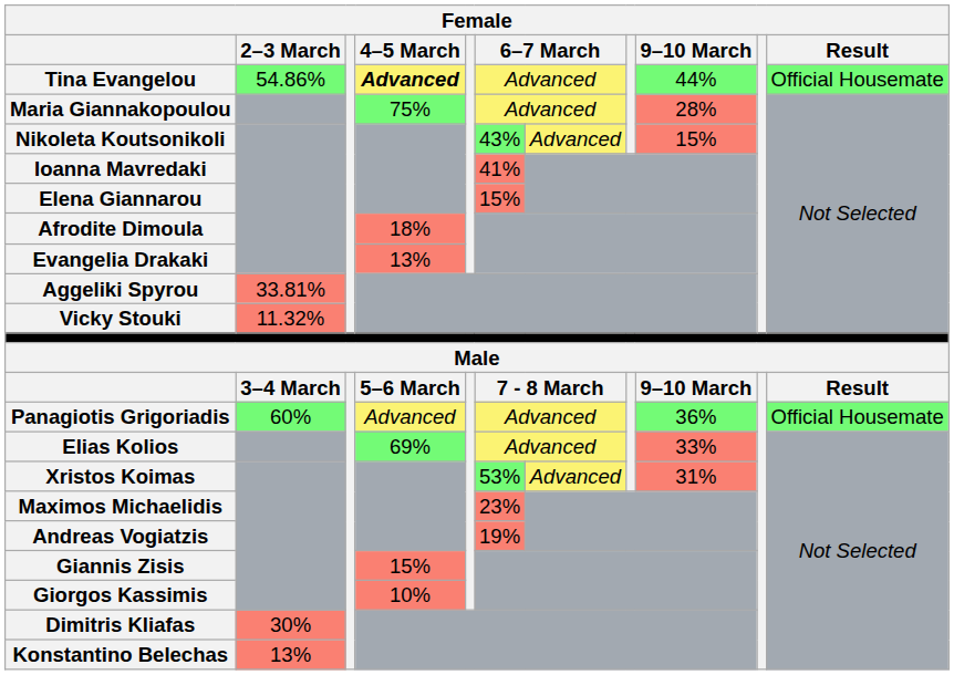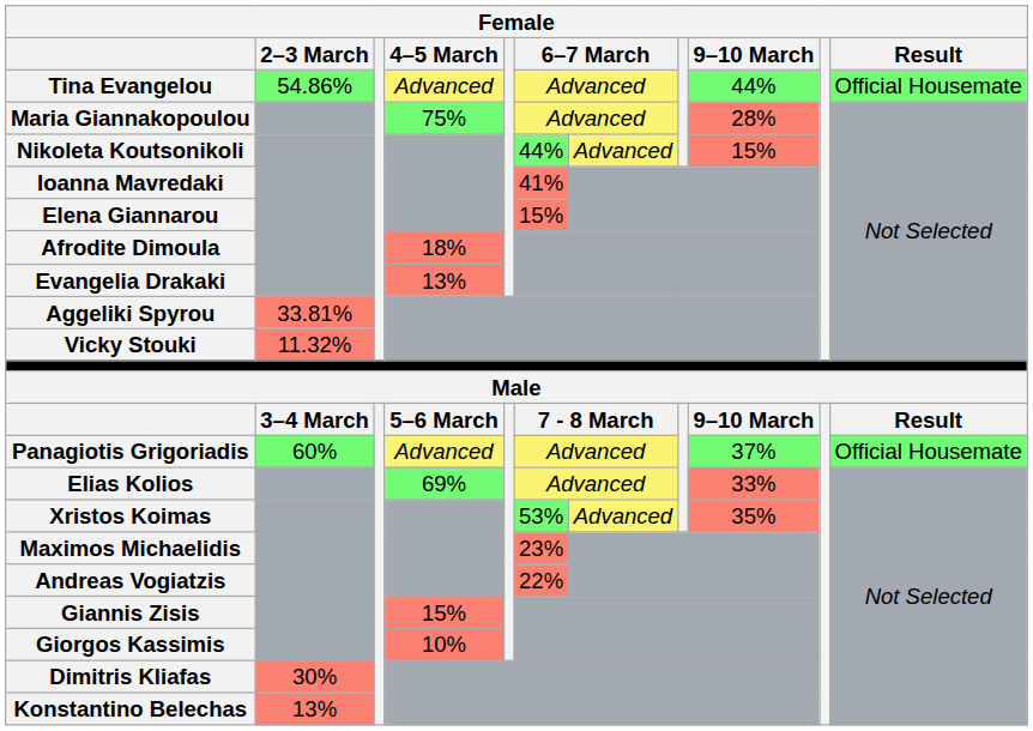Tina Evangelou | 4–5 March: bold -> normal
Nikoleta Koutsonikoli | column 6: 43% -> 44%
Panagiotis Grigoriadis | 9–10 March: 36% -> 37%
Xristos Koimas | 9–10 March: 31% -> 35%
Andreas Vogiatzis | column 6: 19% -> 22%
